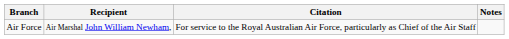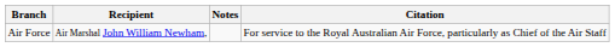columns swapped: Citation <-> Notes
